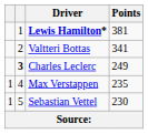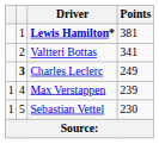Max Verstappen | Points: 235 -> 239
